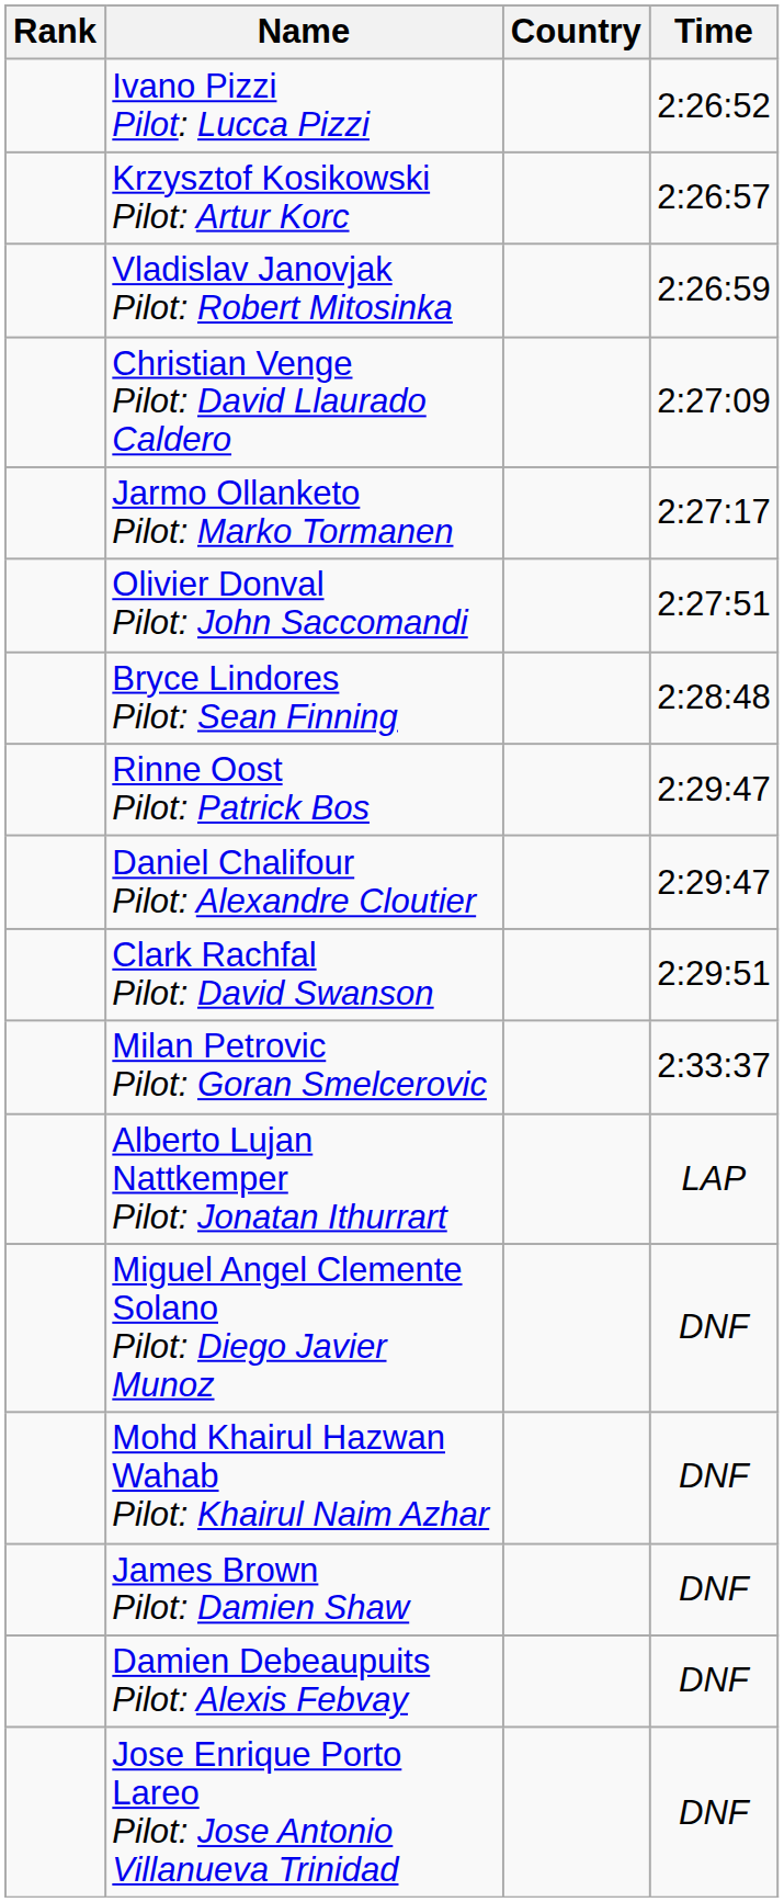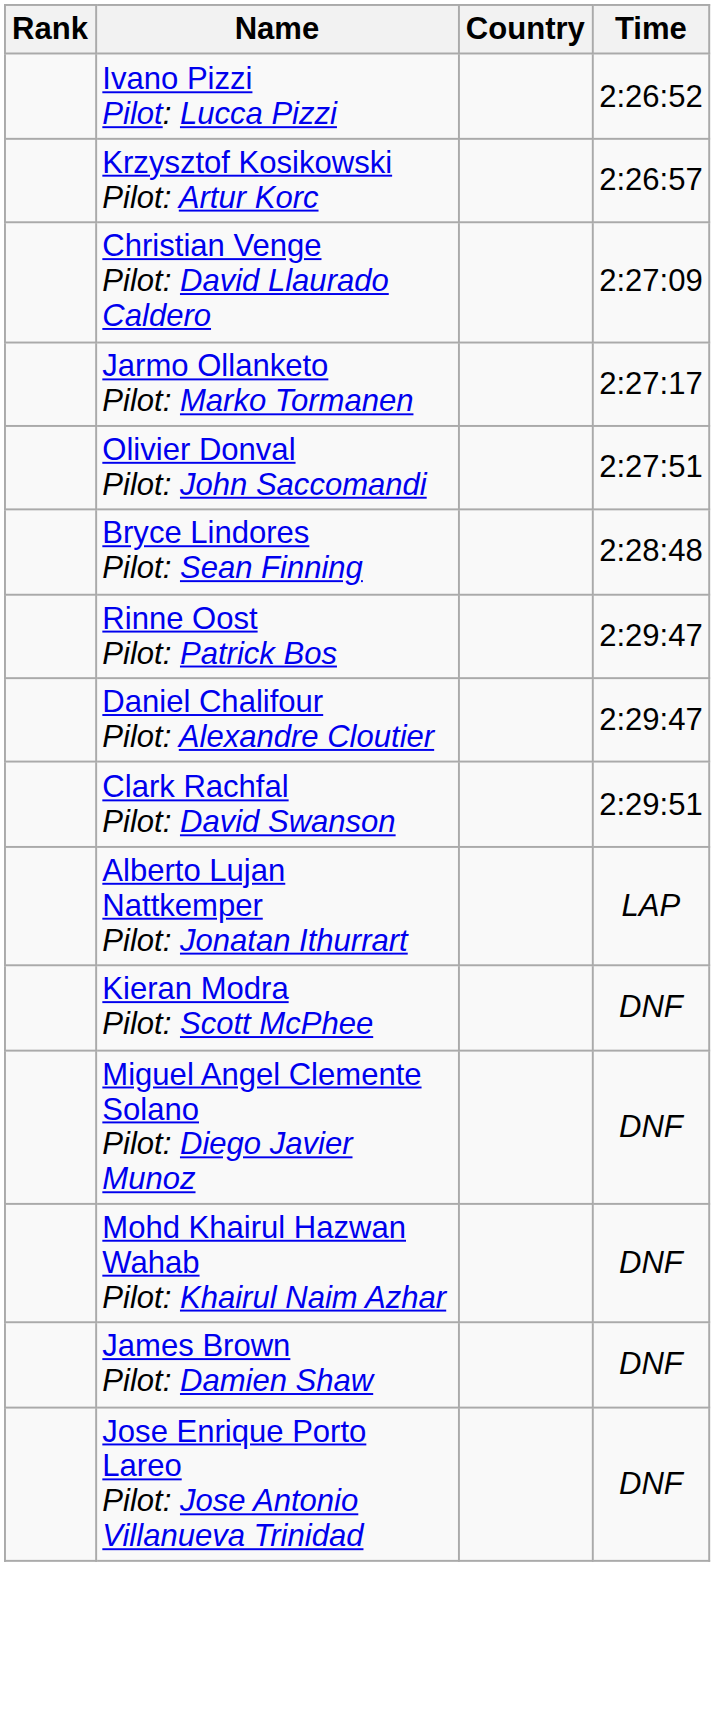- row: Vladislav Janovjak Pilot: Robert Mitosinka | 2:26:59
- row: Milan Petrovic Pilot: Goran Smelcerovic | 2:33:37
+ row: Kieran Modra Pilot: Scott McPhee | DNF
- row: Damien Debeaupuits Pilot: Alexis Febvay | DNF
